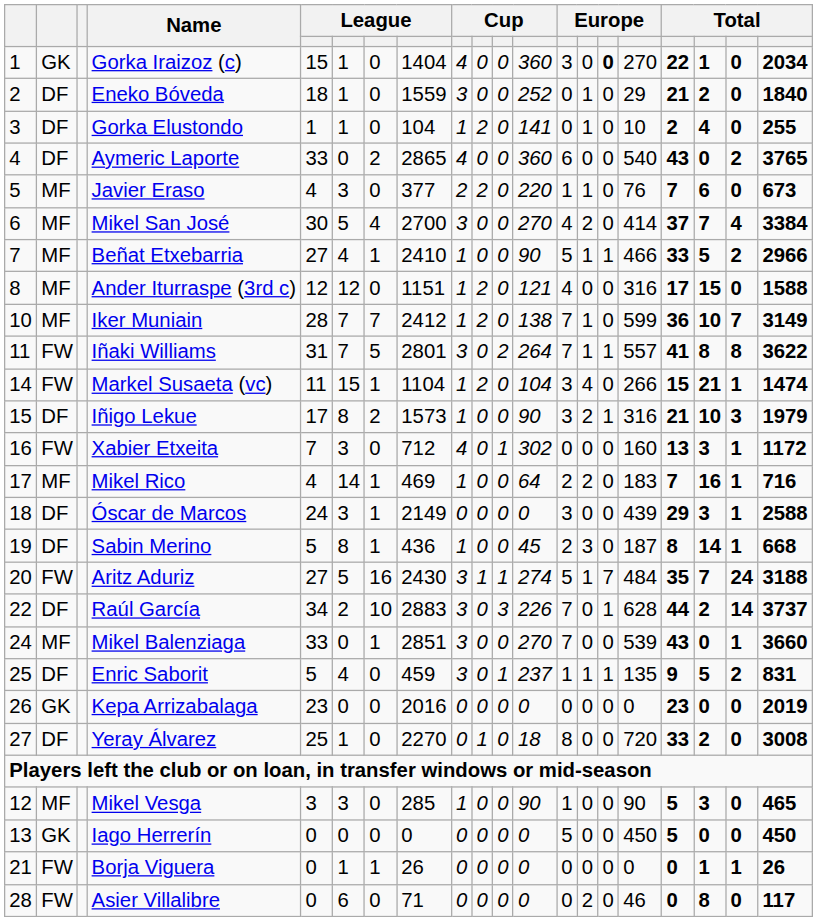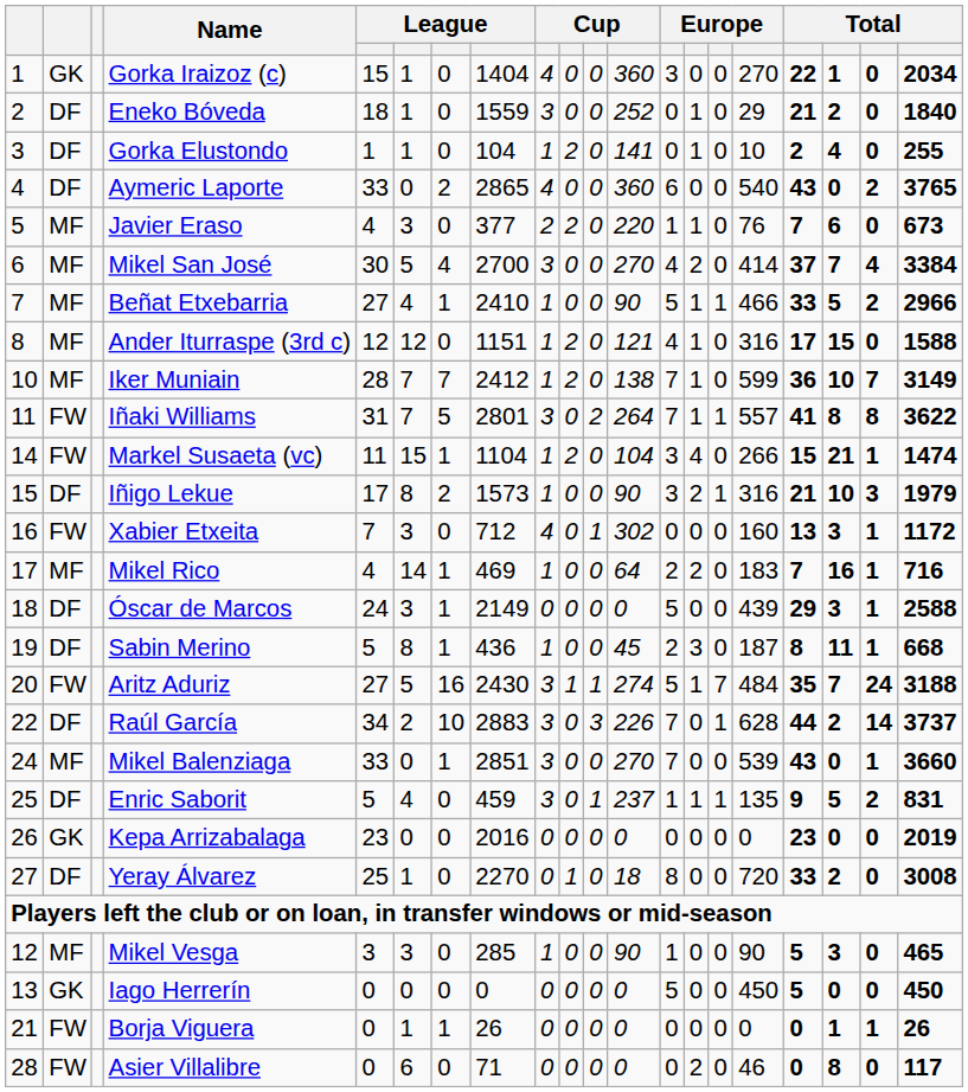Gorka Iraizoz (c) | column 15: bold -> normal
Ander Iturraspe (3rd c) | column 14: 0 -> 1
Óscar de Marcos | column 13: 3 -> 5
Sabin Merino | column 18: 14 -> 11
